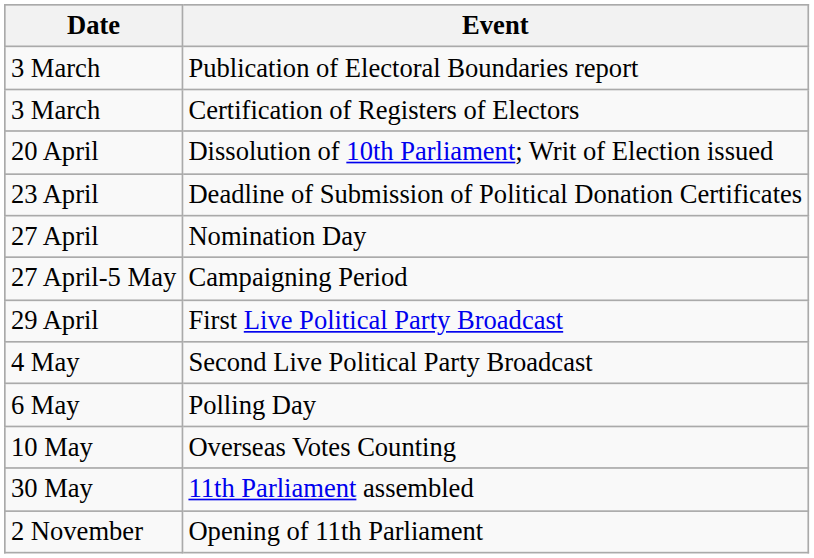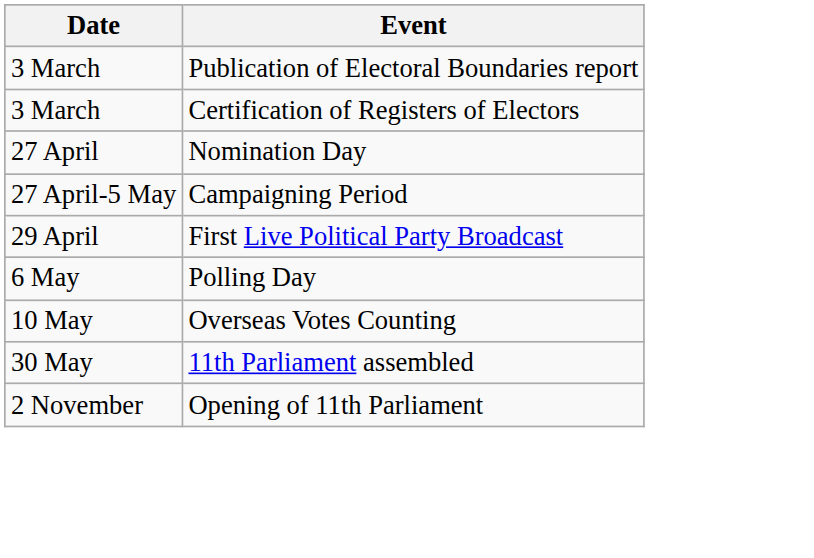- row: 20 April | Dissolution of 10th Parliament; Writ of Election issued
- row: 23 April | Deadline of Submission of Political Donation Certificates
- row: 4 May | Second Live Political Party Broadcast
